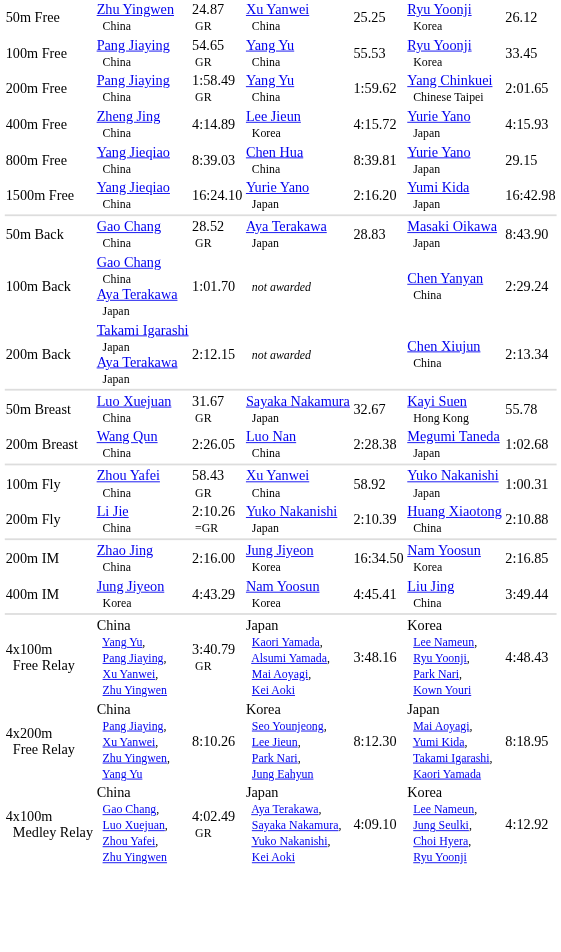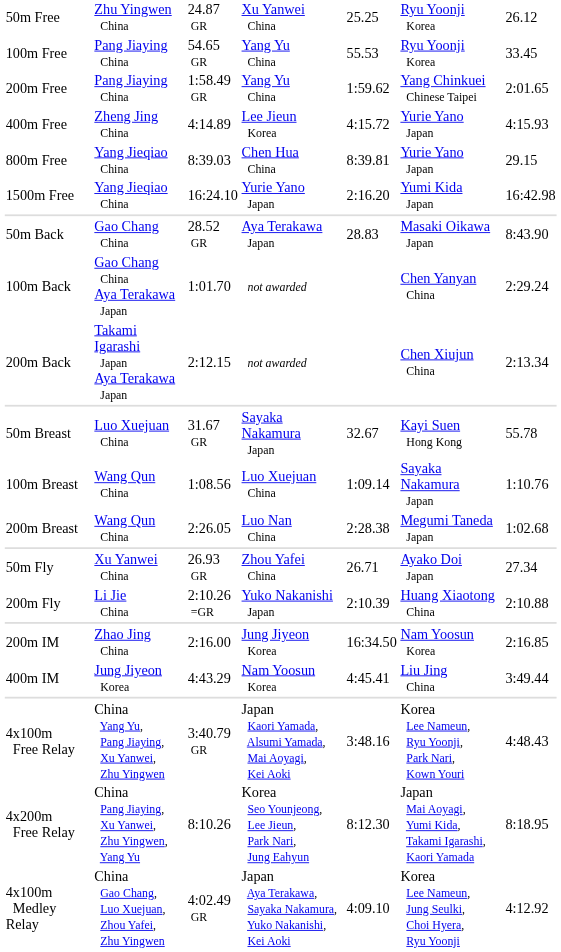+ row: 100m Breast | Wang Qun China | 1:08.56 | Luo Xuejuan China | 1:09.14 | Sayaka Nakamura Japan | 1:10.76
+ row: 50m Fly | Xu Yanwei China | 26.93 GR | Zhou Yafei China | 26.71 | Ayako Doi Japan | 27.34
- row: 100m Fly | Zhou Yafei China | 58.43 GR | Xu Yanwei China | 58.92 | Yuko Nakanishi Japan | 1:00.31
